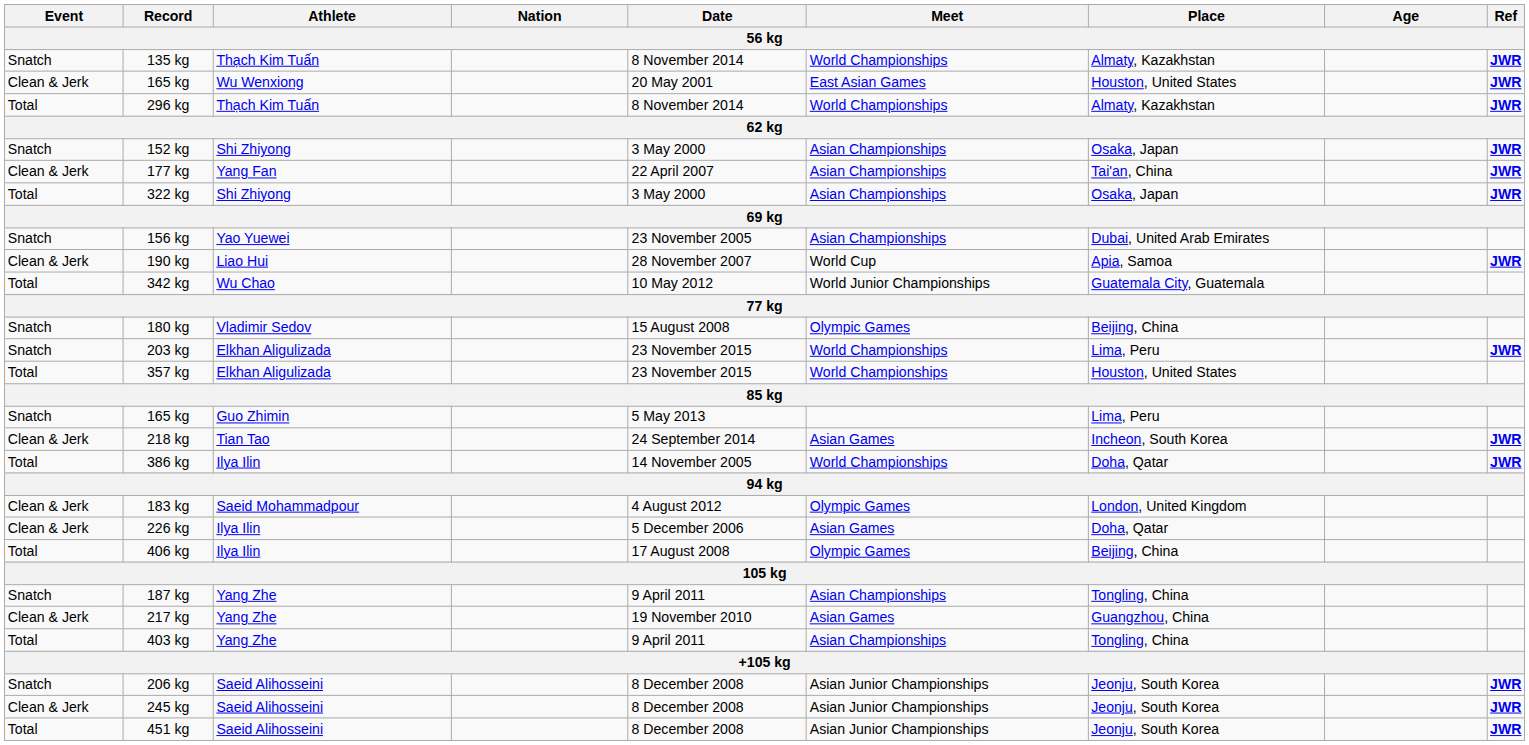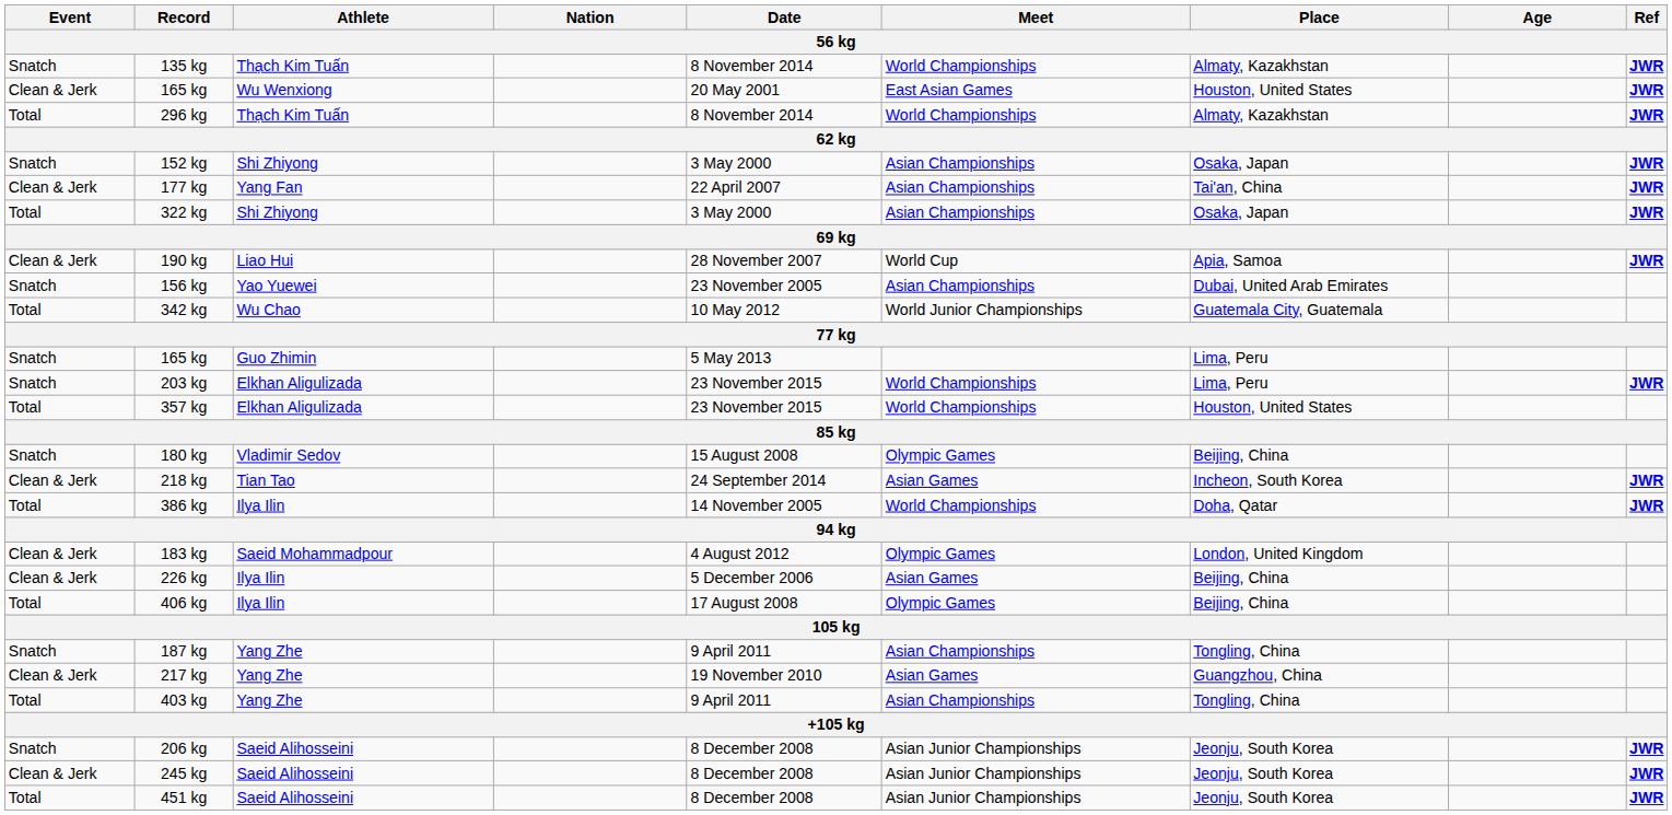rows swapped: 156 kg <-> 190 kg
rows swapped: 165 kg / Guo Zhimin <-> 180 kg
226 kg | Place: Doha, Qatar -> Beijing, China
